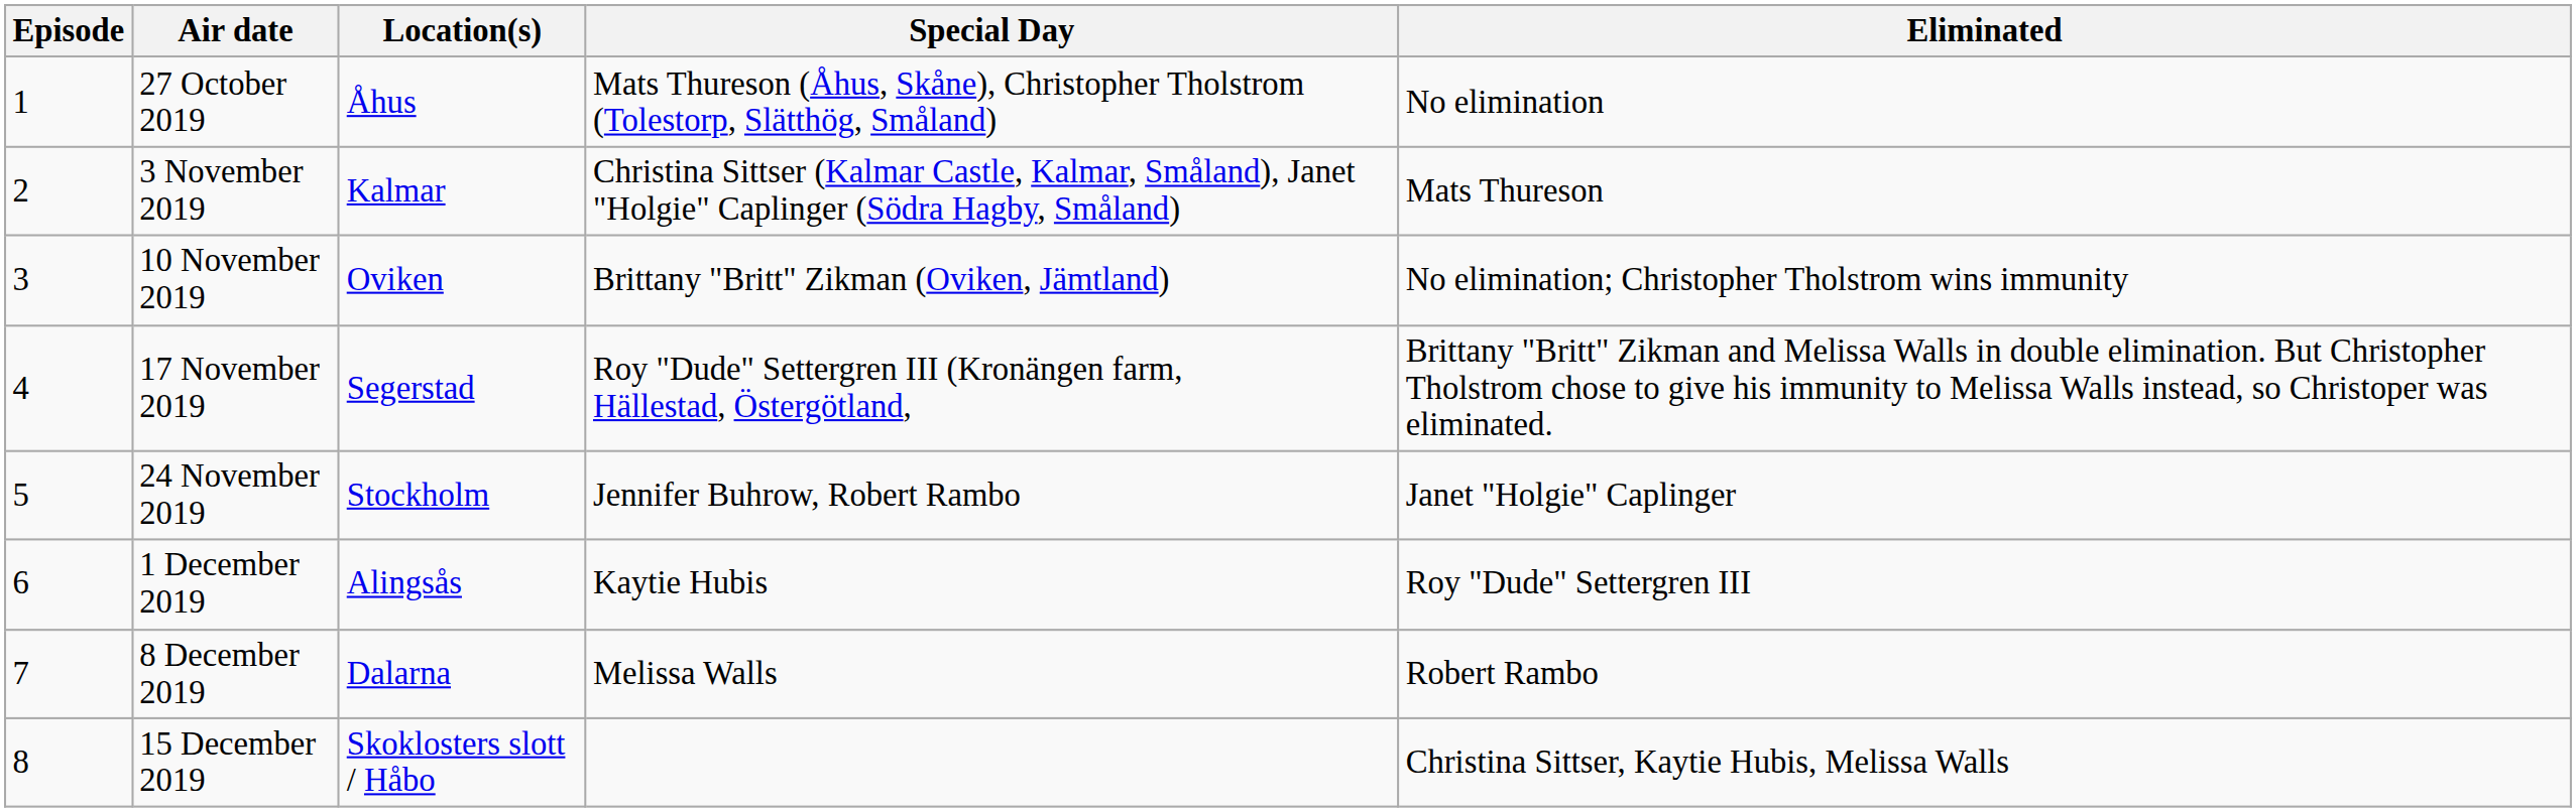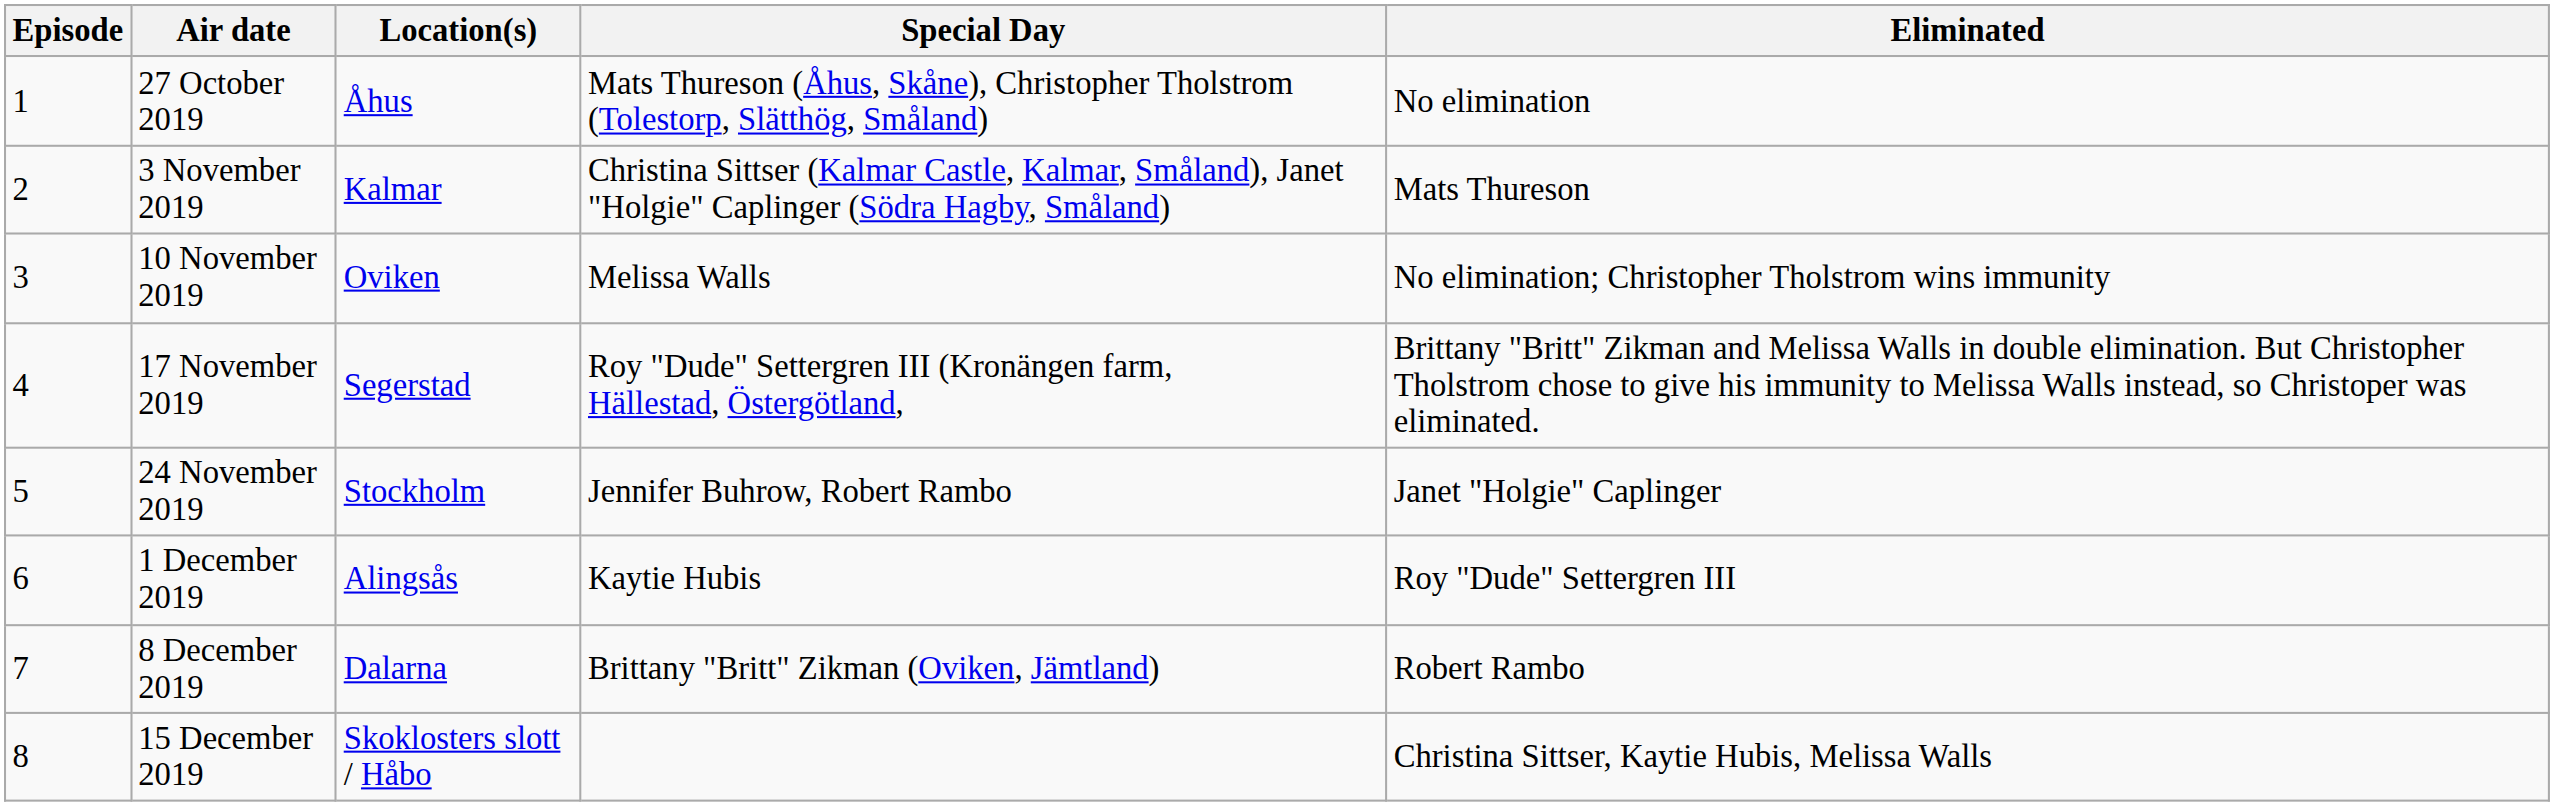10 November 2019 | Special Day: Brittany "Britt" Zikman (Oviken, Jämtland) -> Melissa Walls
8 December 2019 | Special Day: Melissa Walls -> Brittany "Britt" Zikman (Oviken, Jämtland)
